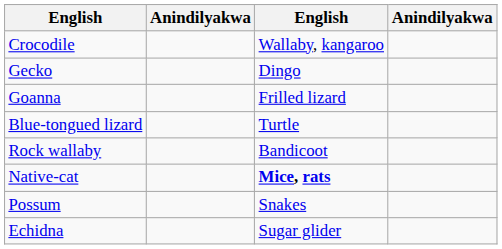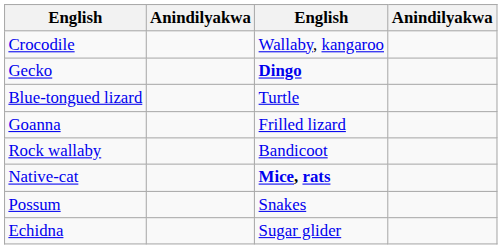Gecko | column 3: normal -> bold
rows swapped: Goanna <-> Blue-tongued lizard
